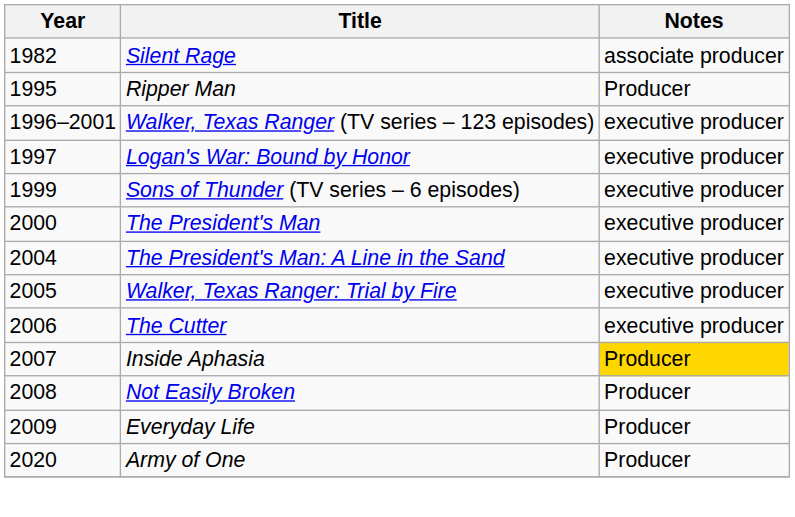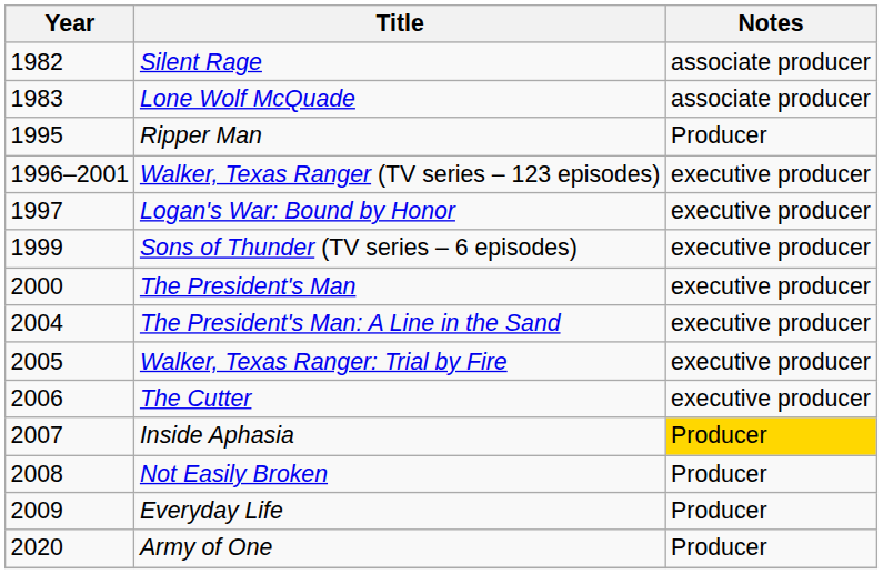+ row: 1983 | Lone Wolf McQuade | associate producer
